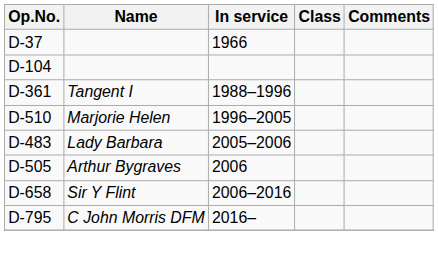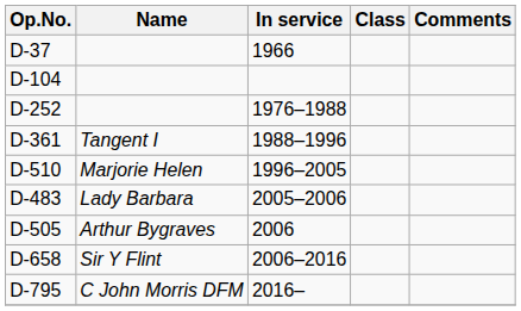+ row: D-252 | 1976–1988
